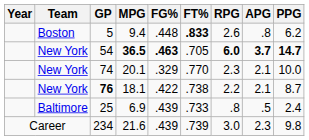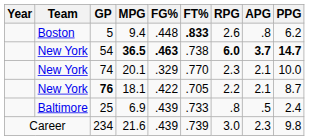54 | FT%: .705 -> .738
76 | FT%: .738 -> .705
